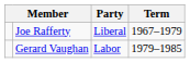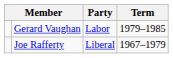rows swapped: Joe Rafferty <-> Gerard Vaughan
